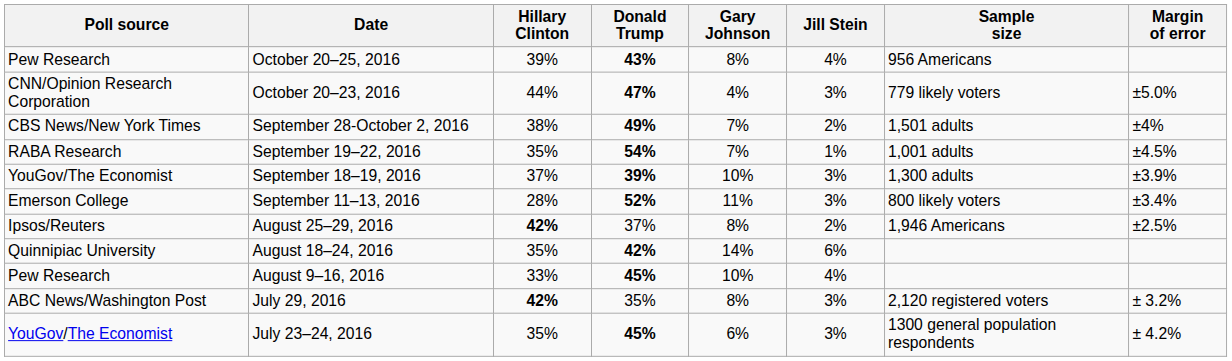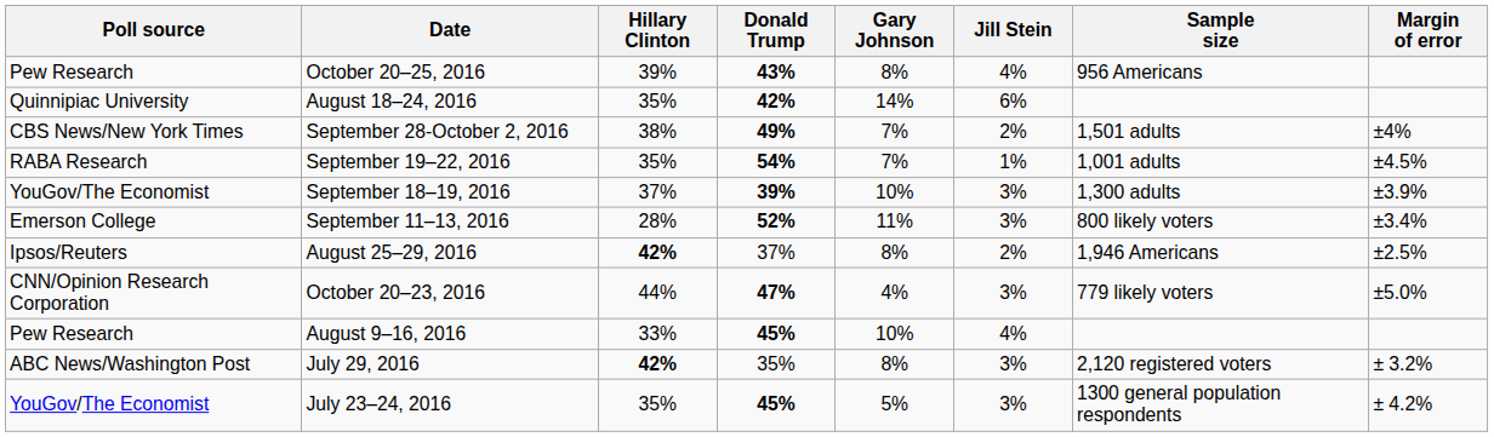rows swapped: October 20–23, 2016 <-> August 18–24, 2016
July 23–24, 2016 | Gary Johnson: 6% -> 5%
